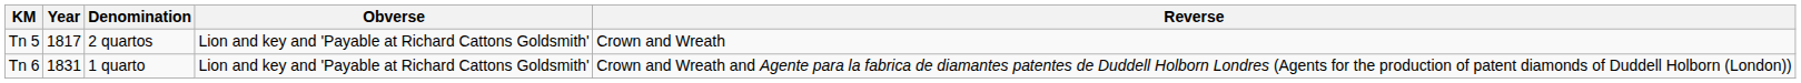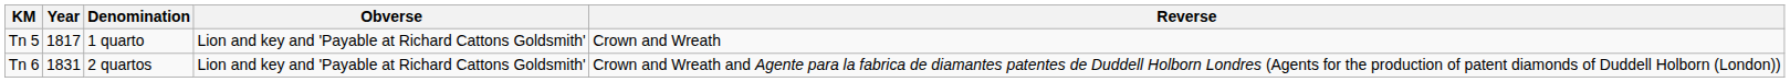Tn 5 | Denomination: 2 quartos -> 1 quarto
Tn 6 | Denomination: 1 quarto -> 2 quartos
